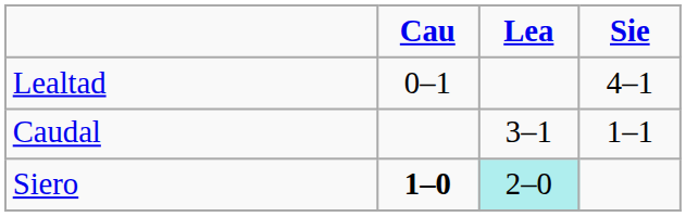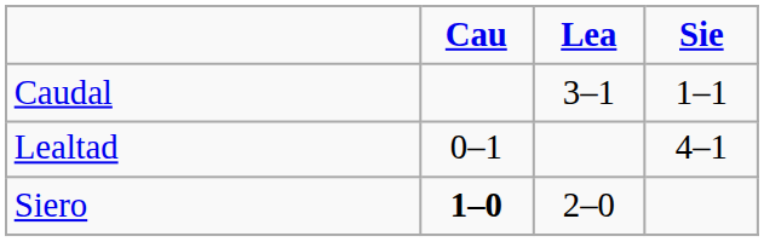rows swapped: Caudal <-> Lealtad
Siero | Lea: paleturquoise background -> no background
